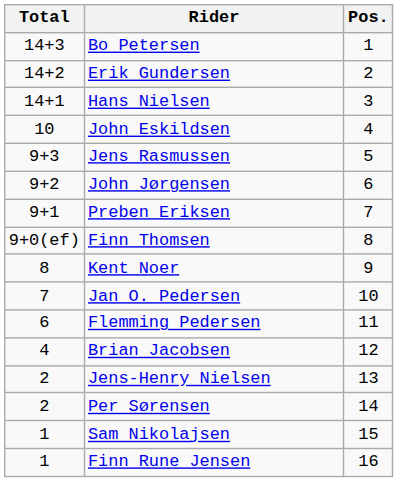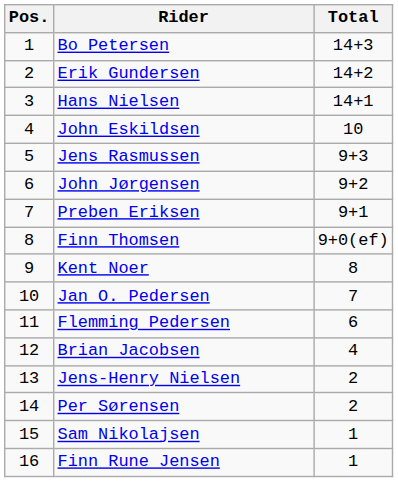columns swapped: Pos. <-> Total
